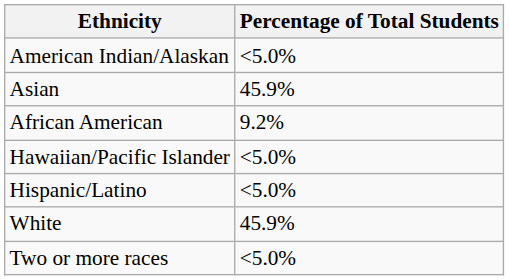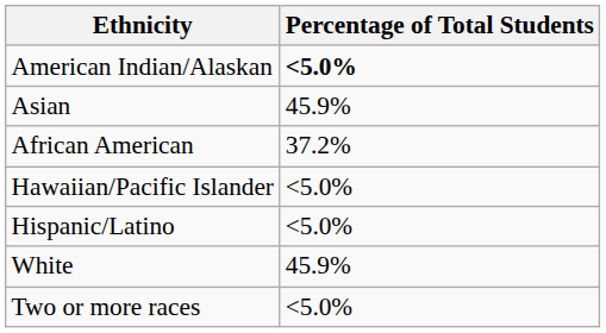American Indian/Alaskan | Percentage of Total Students: normal -> bold
African American | Percentage of Total Students: 9.2% -> 37.2%
